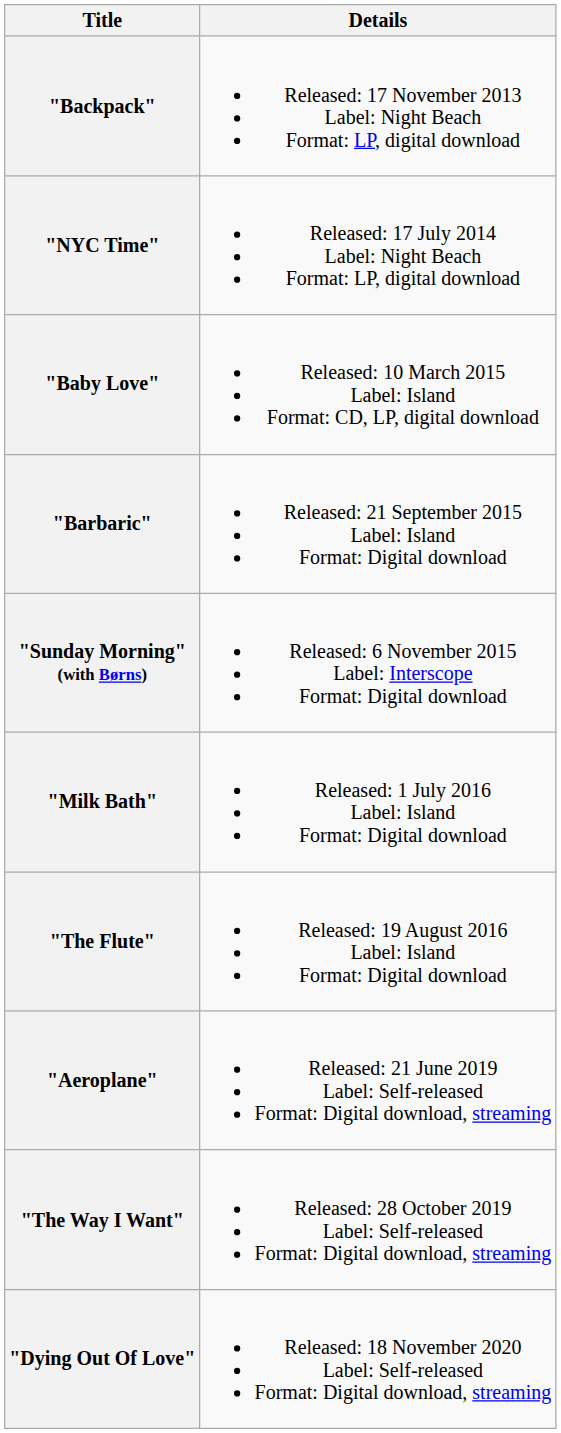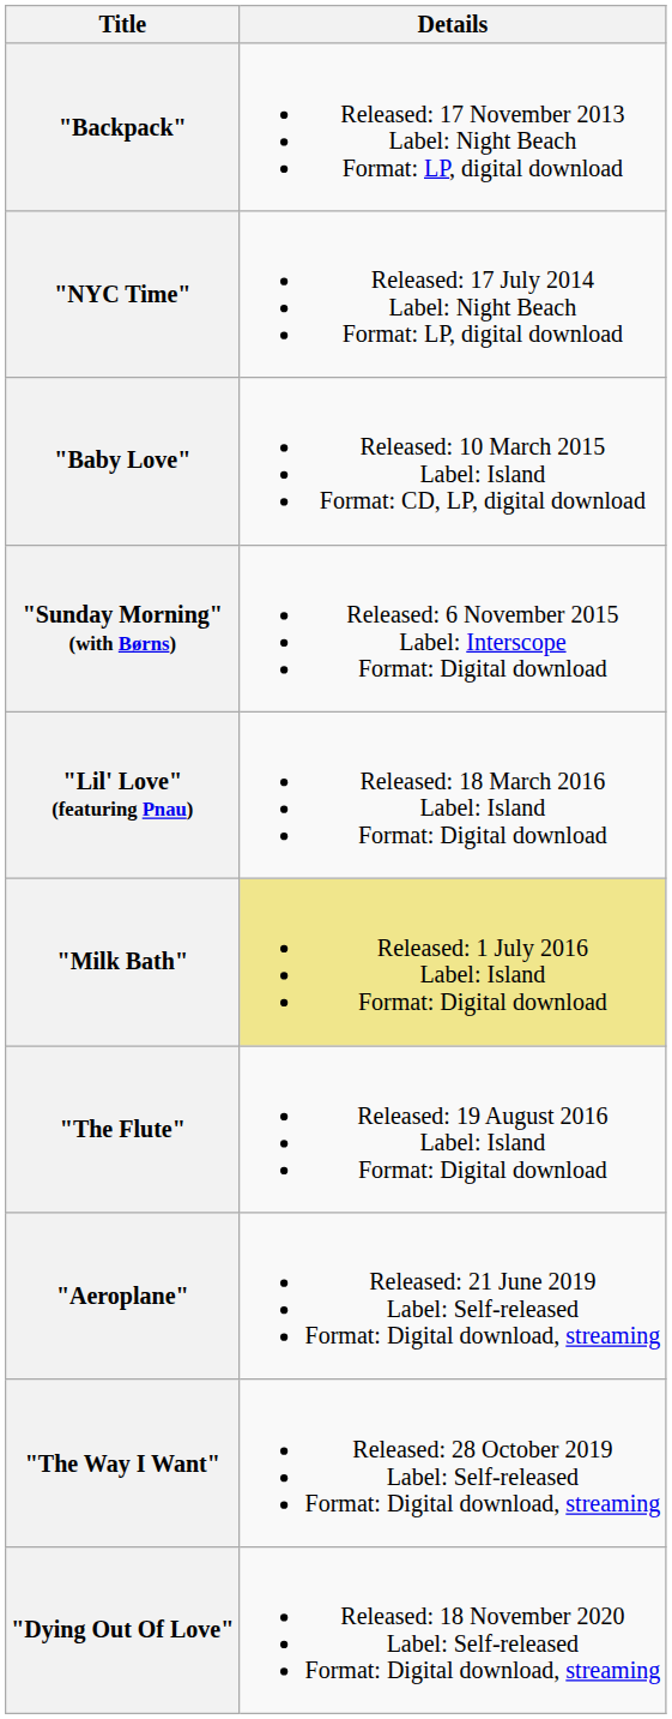- row: "Barbaric" | Released: 21 September 2015 Label: Island Format: Digital download
+ row: "Lil' Love" (featuring Pnau) | Released: 18 March 2016 Label: Island Format: Digital download
"Milk Bath" | Details: no background -> khaki background
